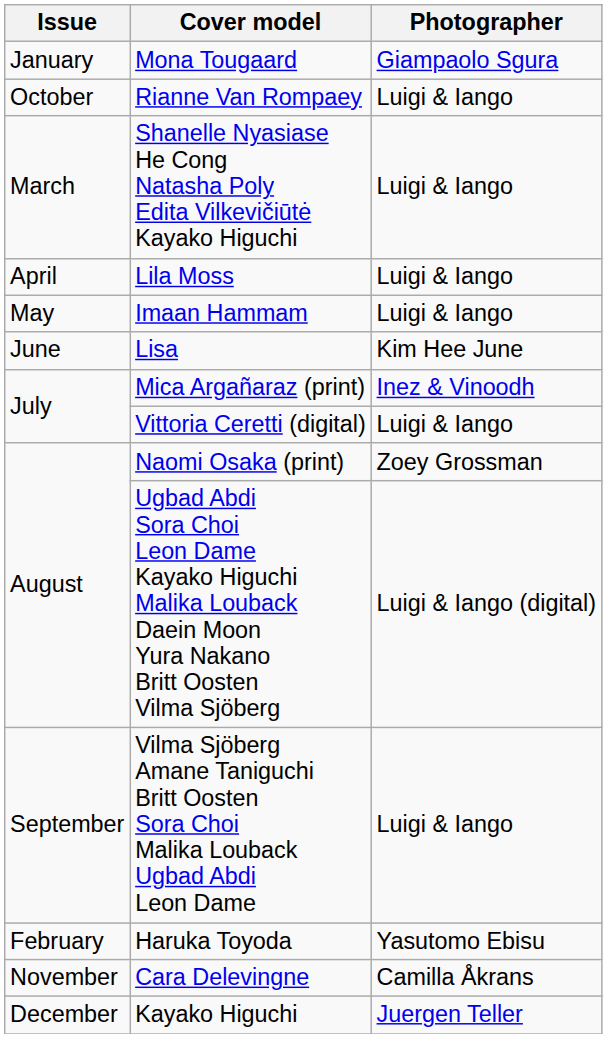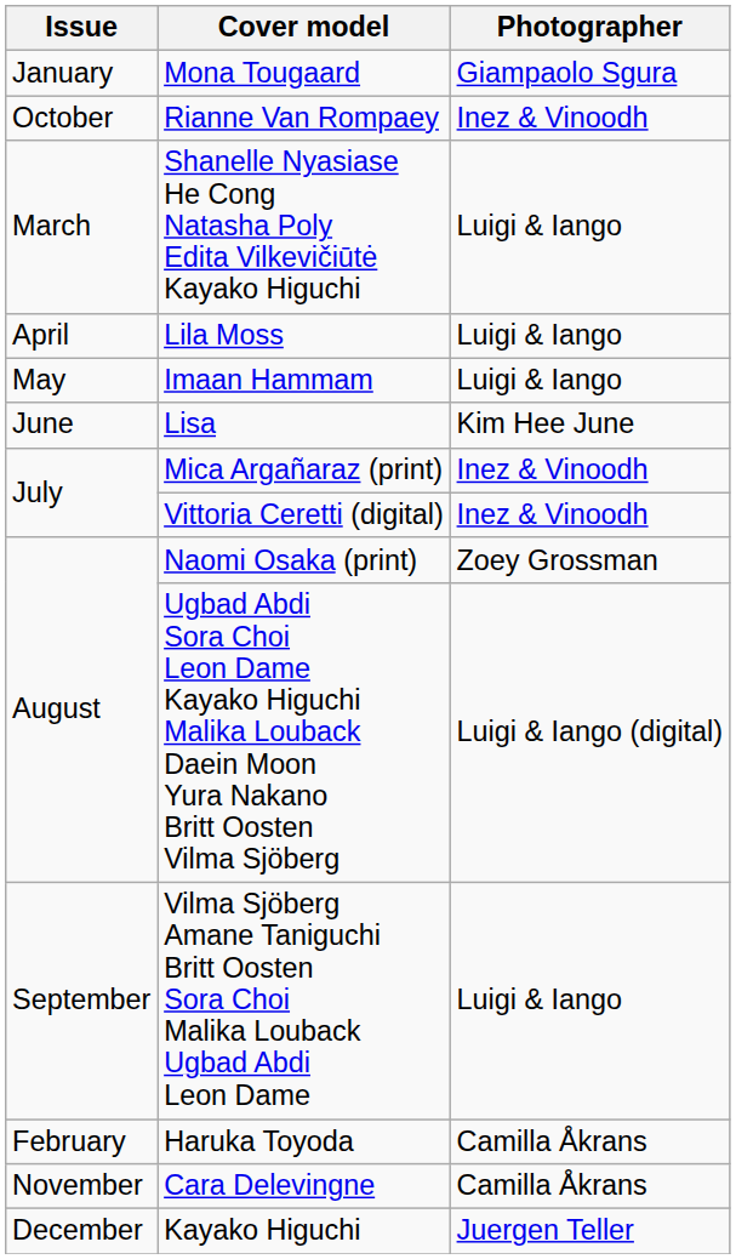Rianne Van Rompaey | Photographer: Luigi & Iango -> Inez & Vinoodh
Vittoria Ceretti (digital) | Photographer: Luigi & Iango -> Inez & Vinoodh
Haruka Toyoda | Photographer: Yasutomo Ebisu -> Camilla Åkrans
